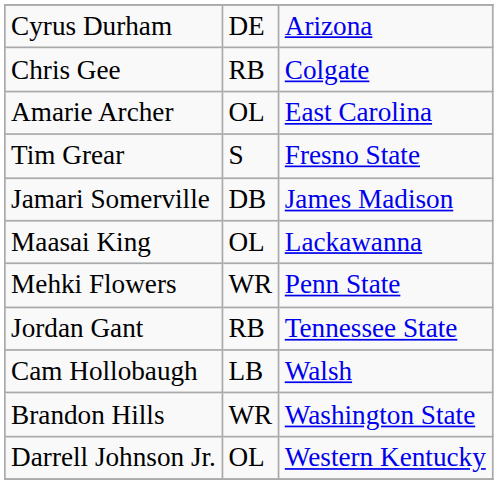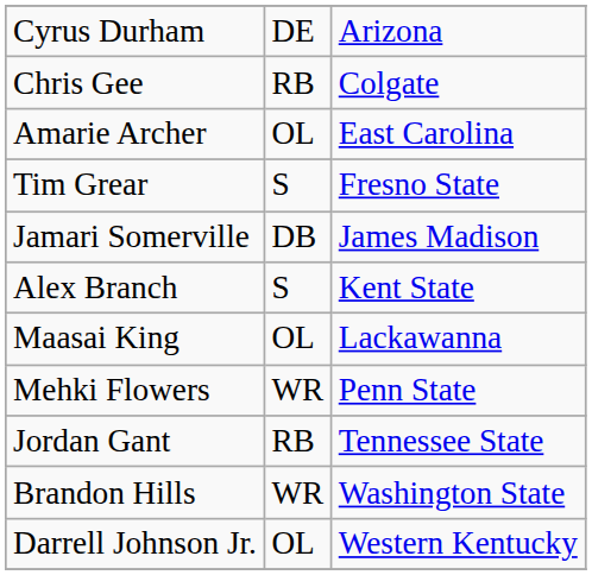+ row: Alex Branch | S | Kent State
- row: Cam Hollobaugh | LB | Walsh
